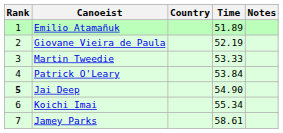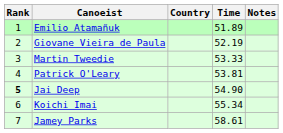Patrick O'Leary | Time: 53.84 -> 53.81
